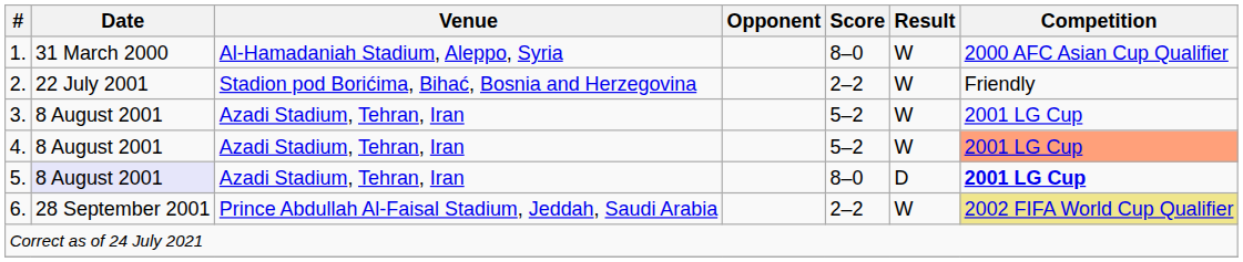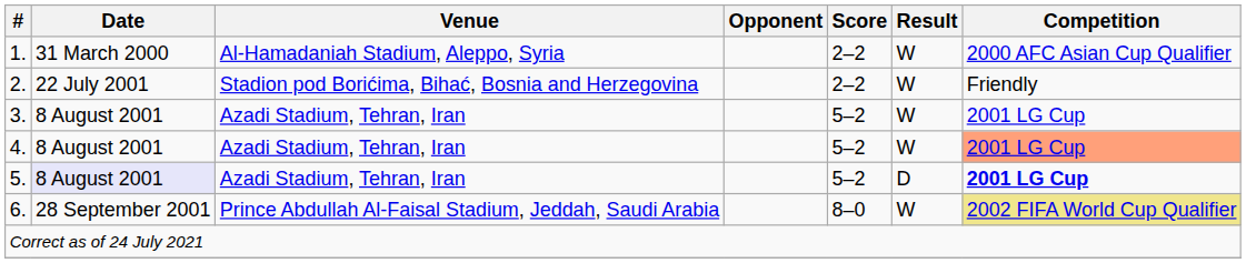1. | Score: 8–0 -> 2–2
5. | Score: 8–0 -> 5–2
6. | Score: 2–2 -> 8–0
